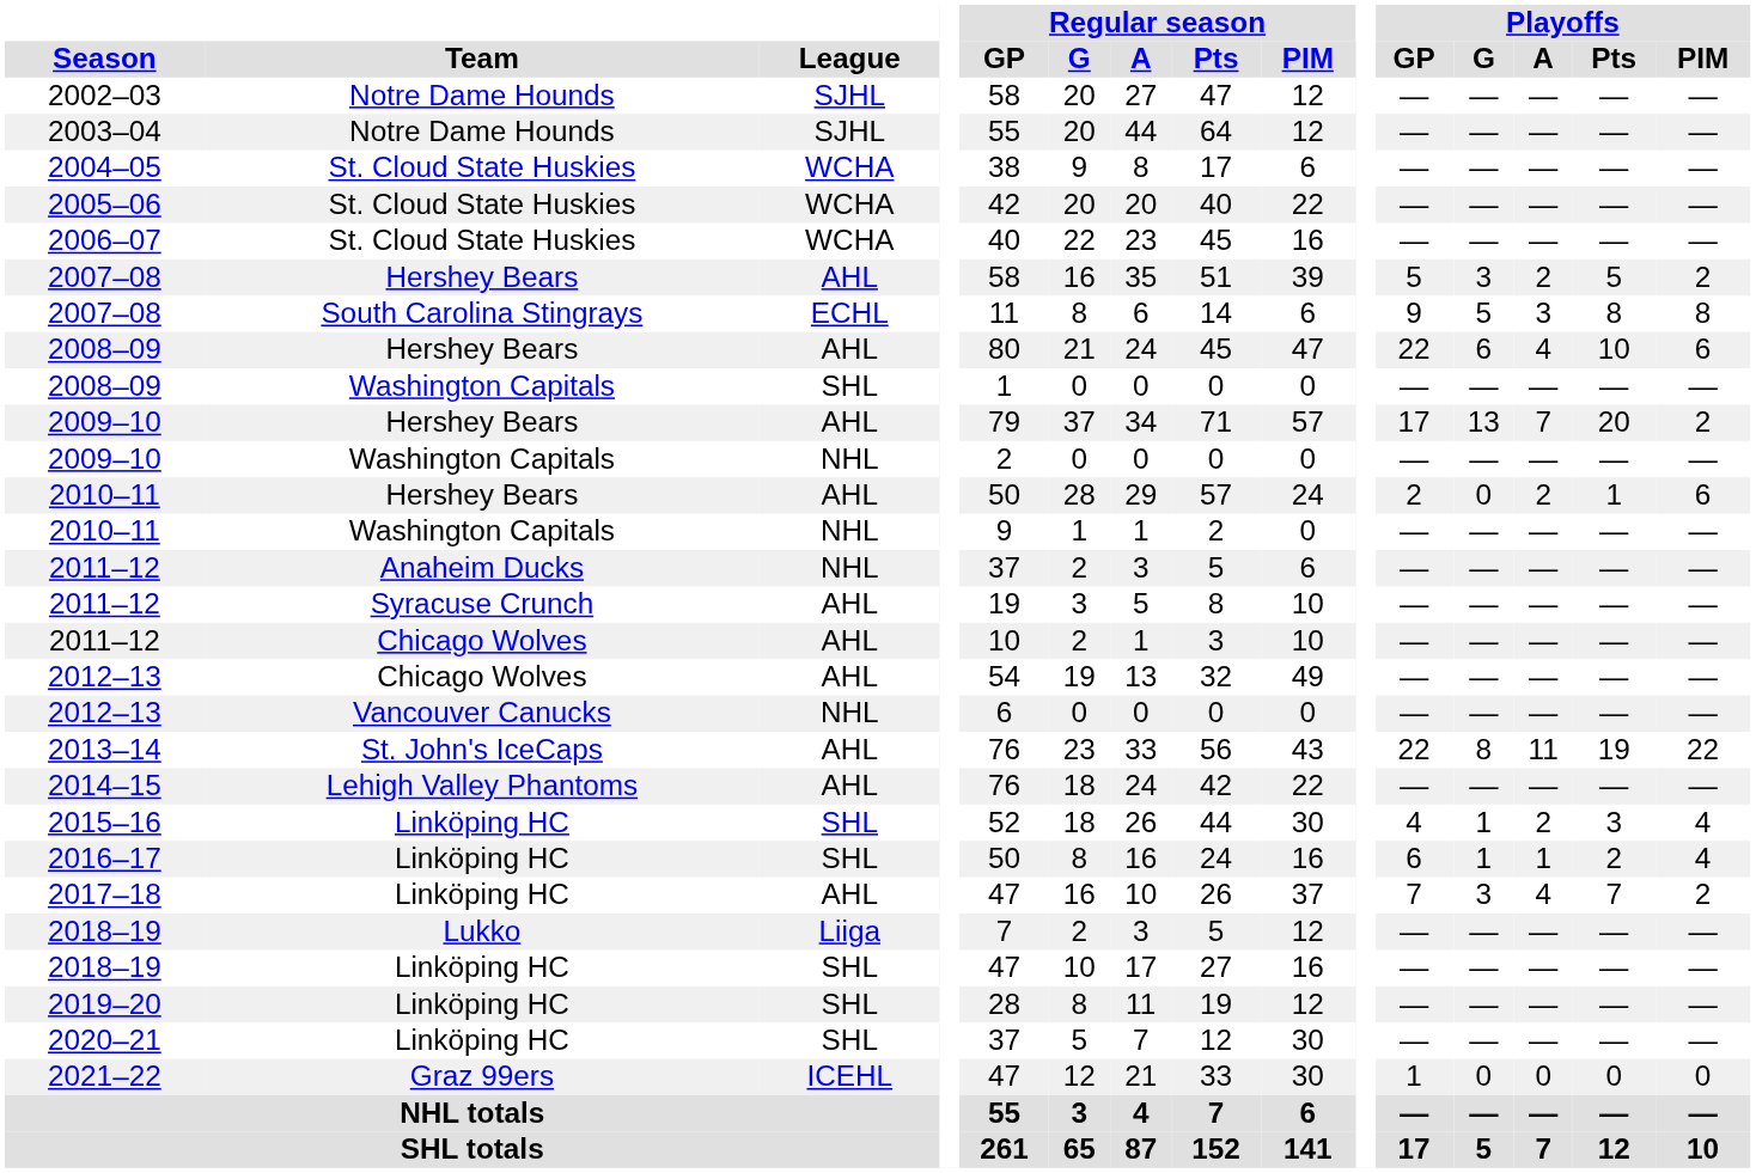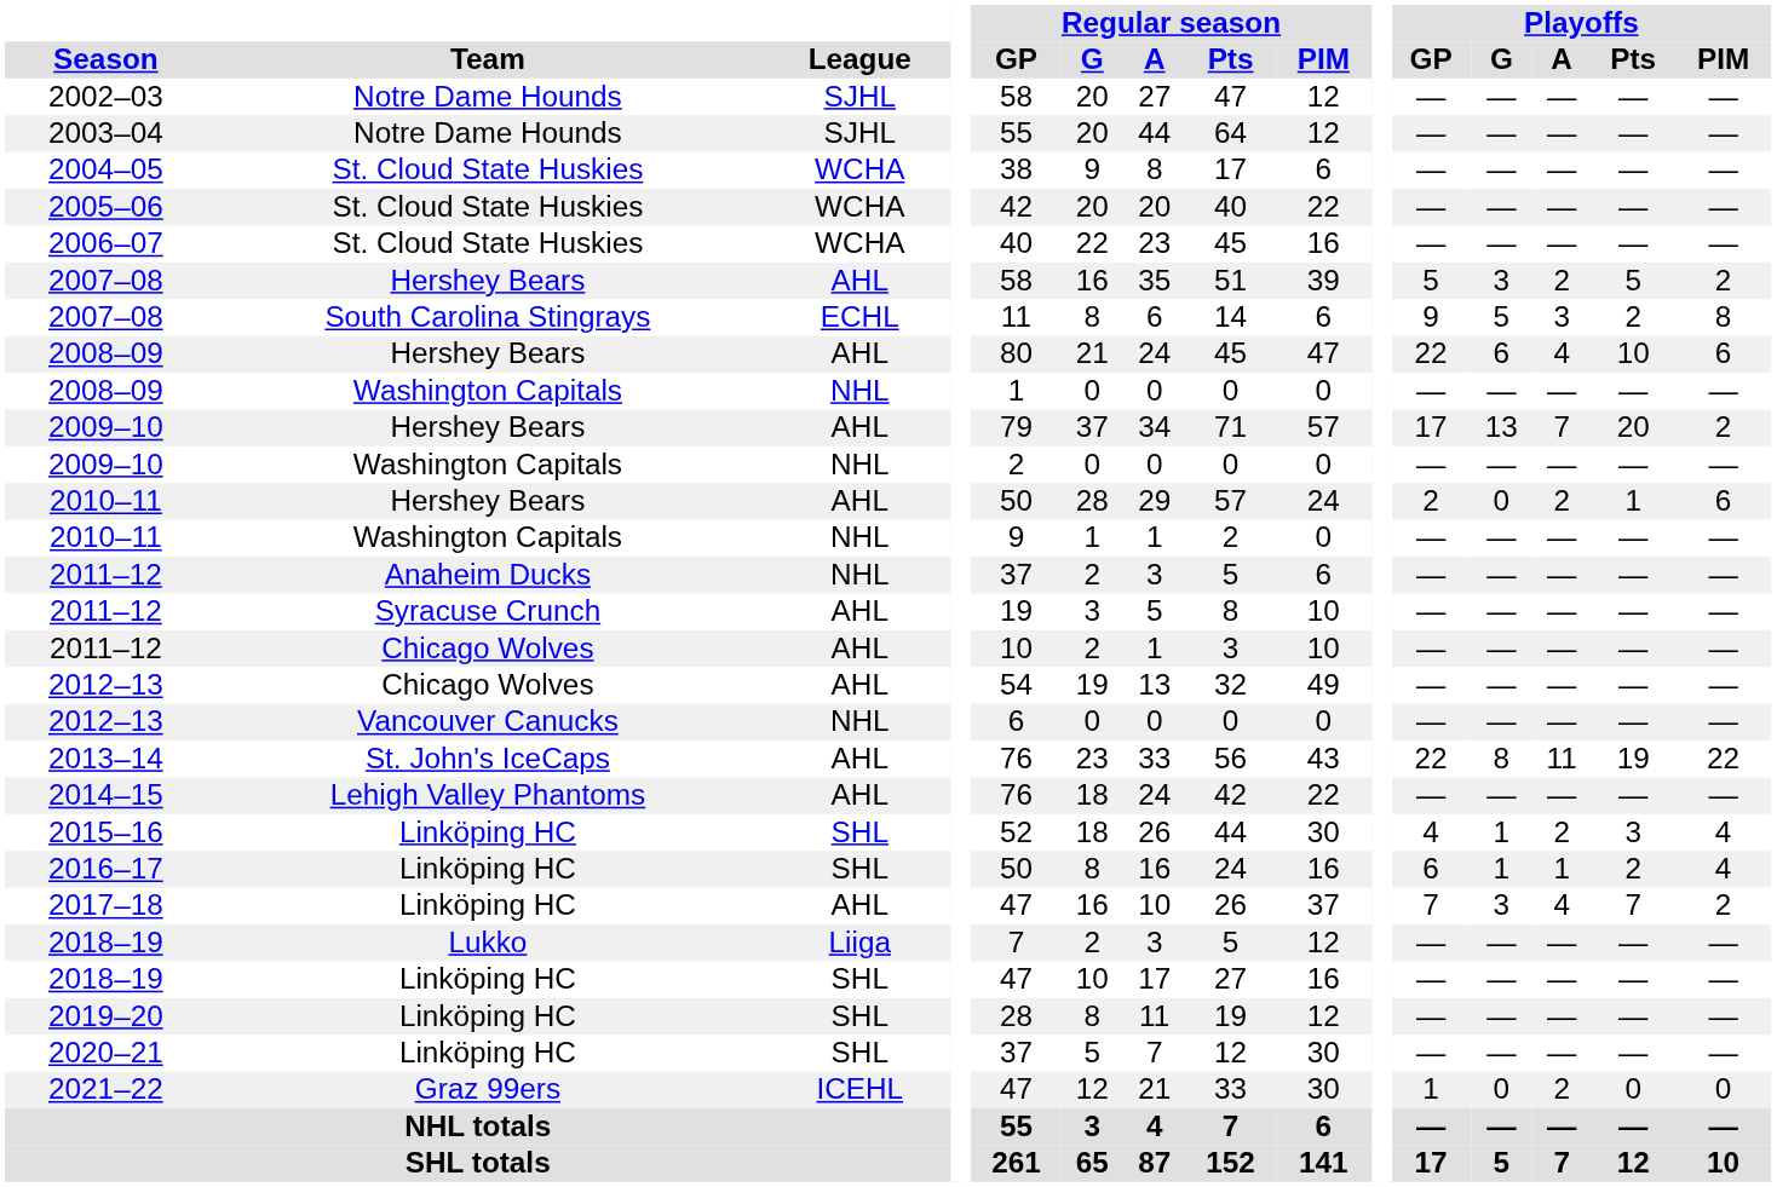2007–08 / South Carolina Stingrays | Playoffs / Pts: 8 -> 2
2008–09 / Washington Capitals | League: SHL -> NHL
2021–22 | Playoffs / A: 0 -> 2
